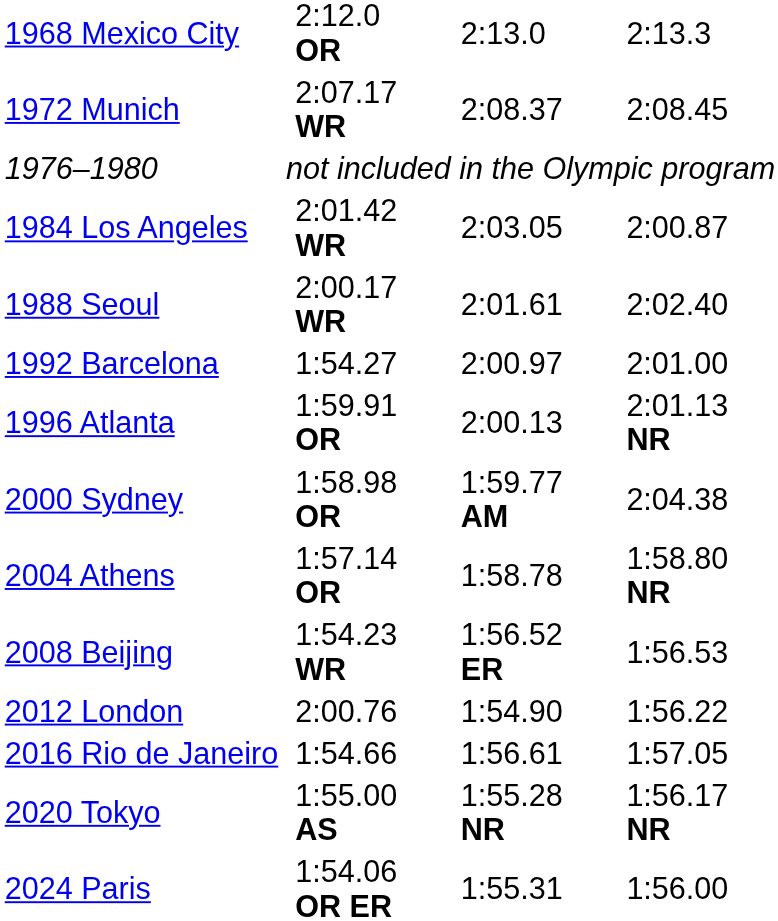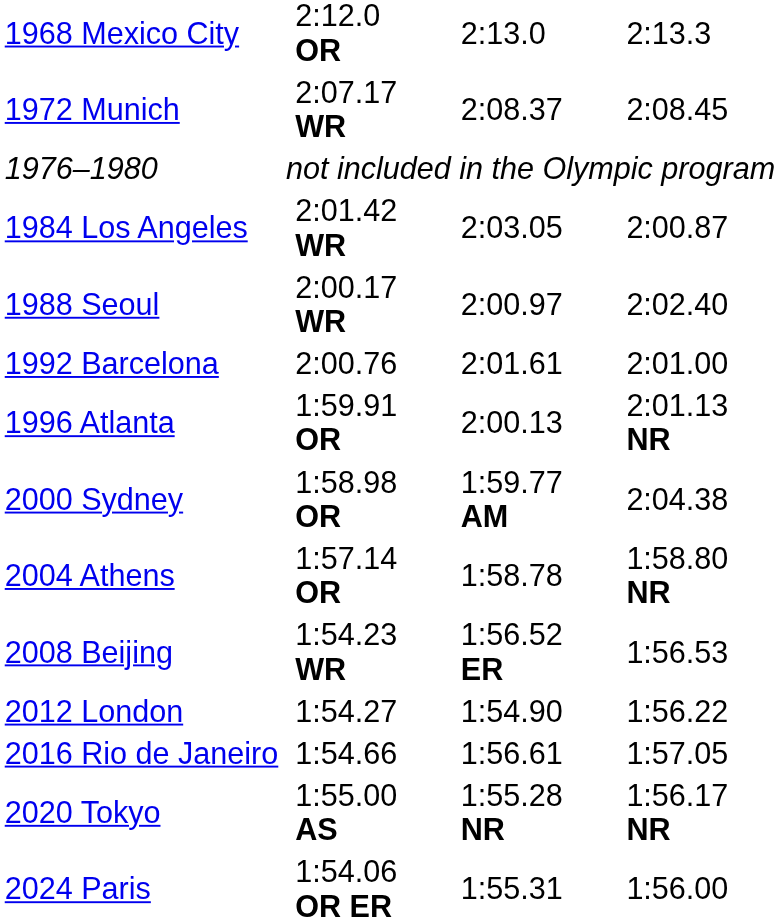1988 Seoul | column 5: 2:01.61 -> 2:00.97
1992 Barcelona | column 3: 1:54.27 -> 2:00.76
1992 Barcelona | column 5: 2:00.97 -> 2:01.61
2012 London | column 3: 2:00.76 -> 1:54.27
